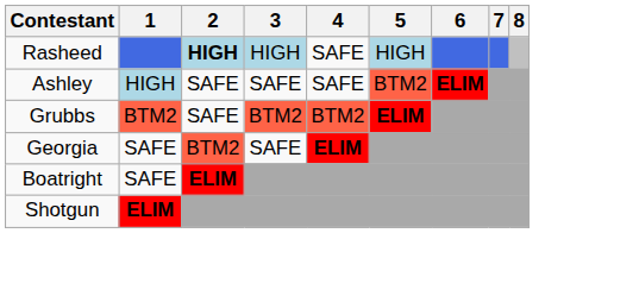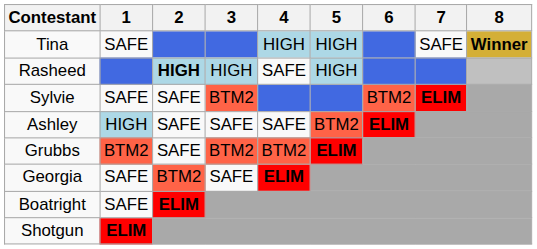+ row: Tina | SAFE | HIGH | HIGH | SAFE | Winner
+ row: Sylvie | SAFE | SAFE | BTM2 | BTM2 | ELIM
